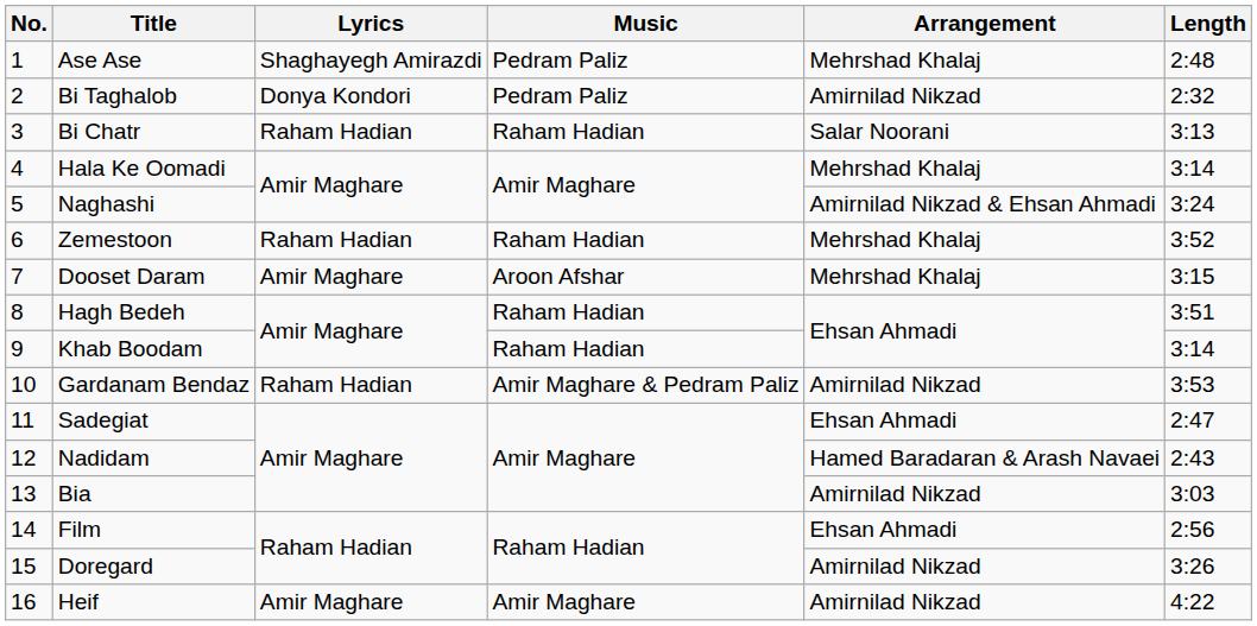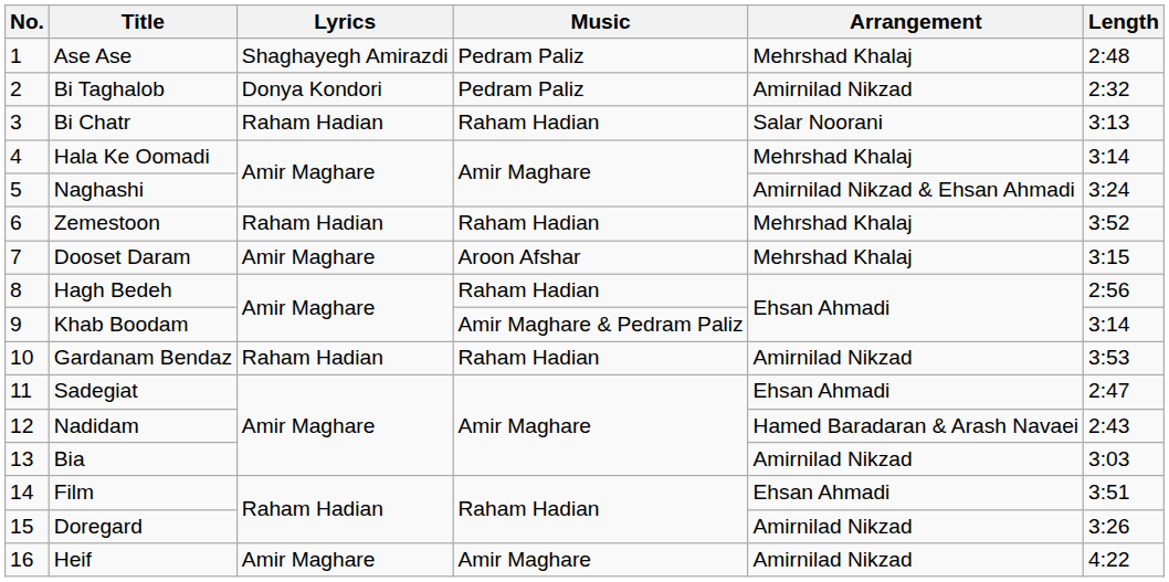Hagh Bedeh | Length: 3:51 -> 2:56
Khab Boodam | Music: Raham Hadian -> Amir Maghare & Pedram Paliz
Gardanam Bendaz | Music: Amir Maghare & Pedram Paliz -> Raham Hadian
Film | Length: 2:56 -> 3:51
